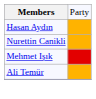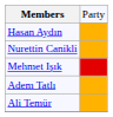+ row: Adem Tatlı
